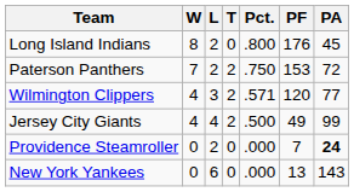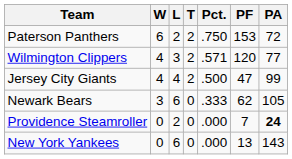- row: Long Island Indians | 8 | 2 | 0 | .800 | 176 | 45
Paterson Panthers | W: 7 -> 6
Jersey City Giants | PF: 49 -> 47
+ row: Newark Bears | 3 | 6 | 0 | .333 | 62 | 105
